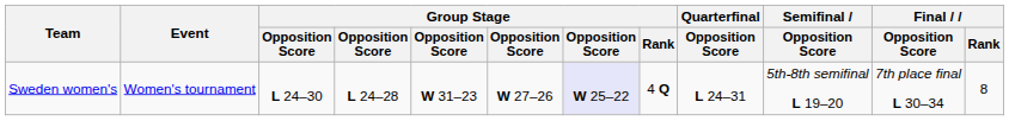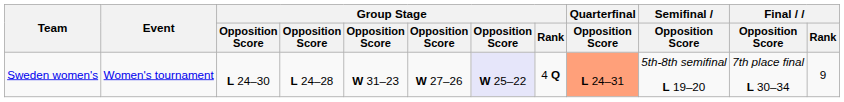Sweden women's | Quarterfinal / Opposition Score: no background -> lightsalmon background
Sweden women's | Final / Rank: 8 -> 9
